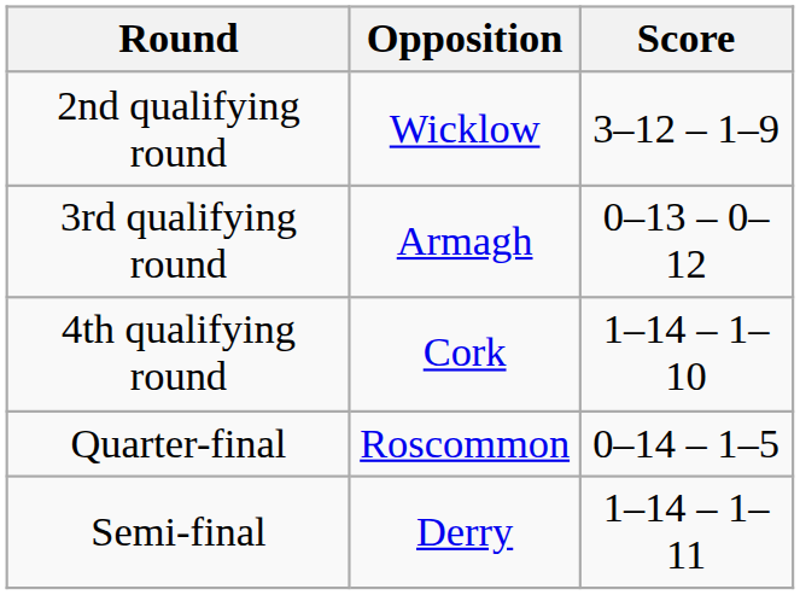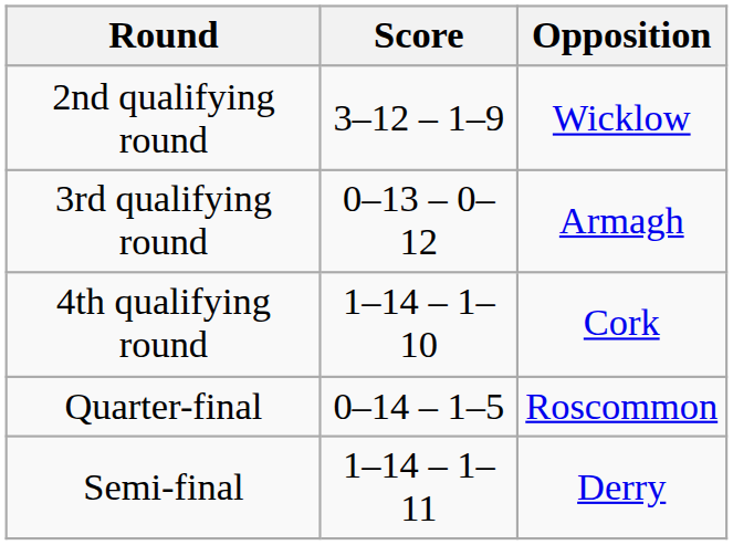columns swapped: Opposition <-> Score
